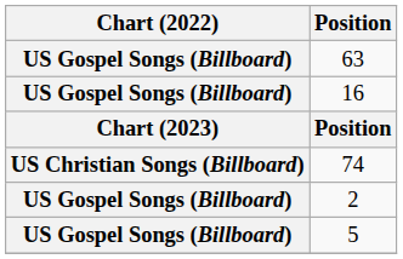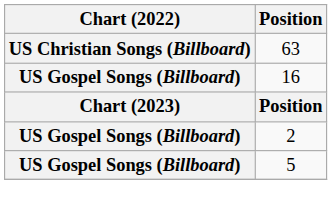63 | Chart (2022): US Gospel Songs (Billboard) -> US Christian Songs (Billboard)
- row: US Christian Songs (Billboard) | 74
